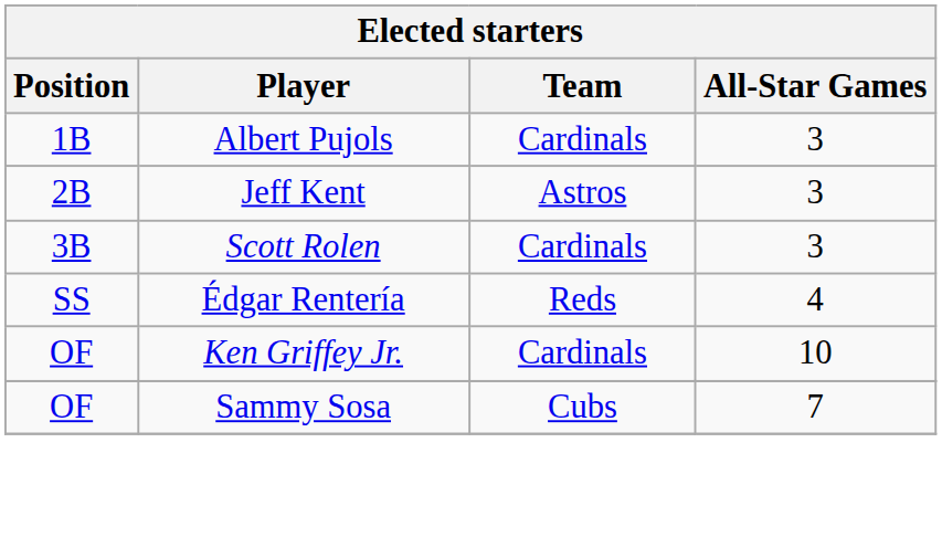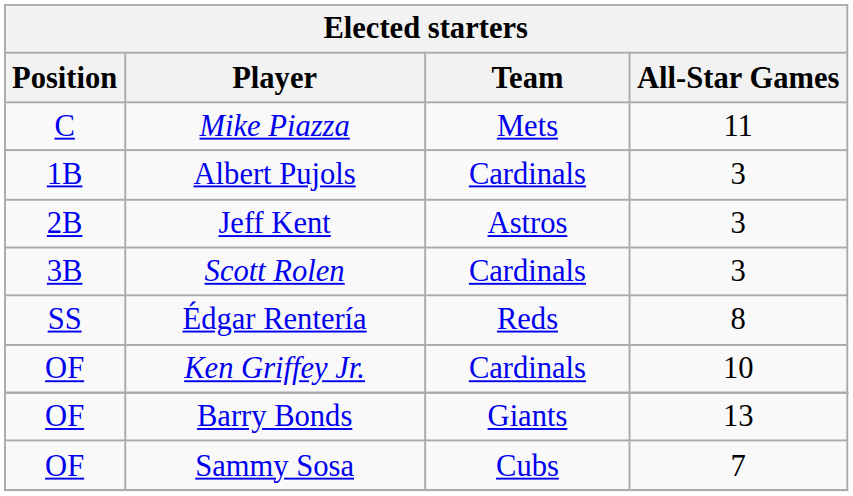+ row: C | Mike Piazza | Mets | 11
Édgar Rentería | All-Star Games: 4 -> 8
+ row: OF | Barry Bonds | Giants | 13
